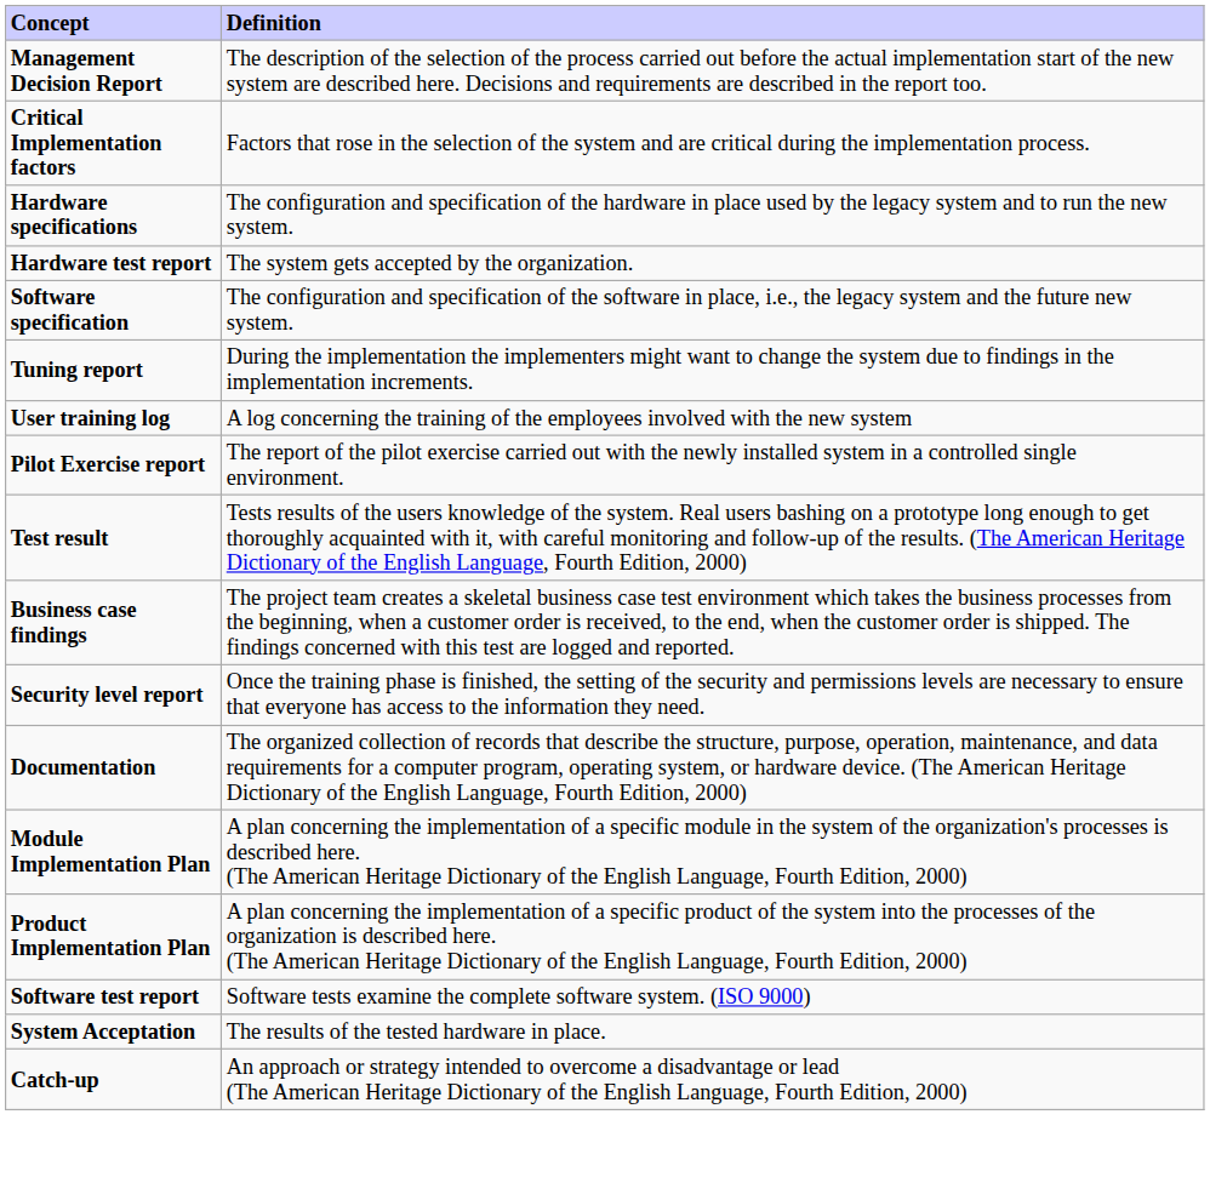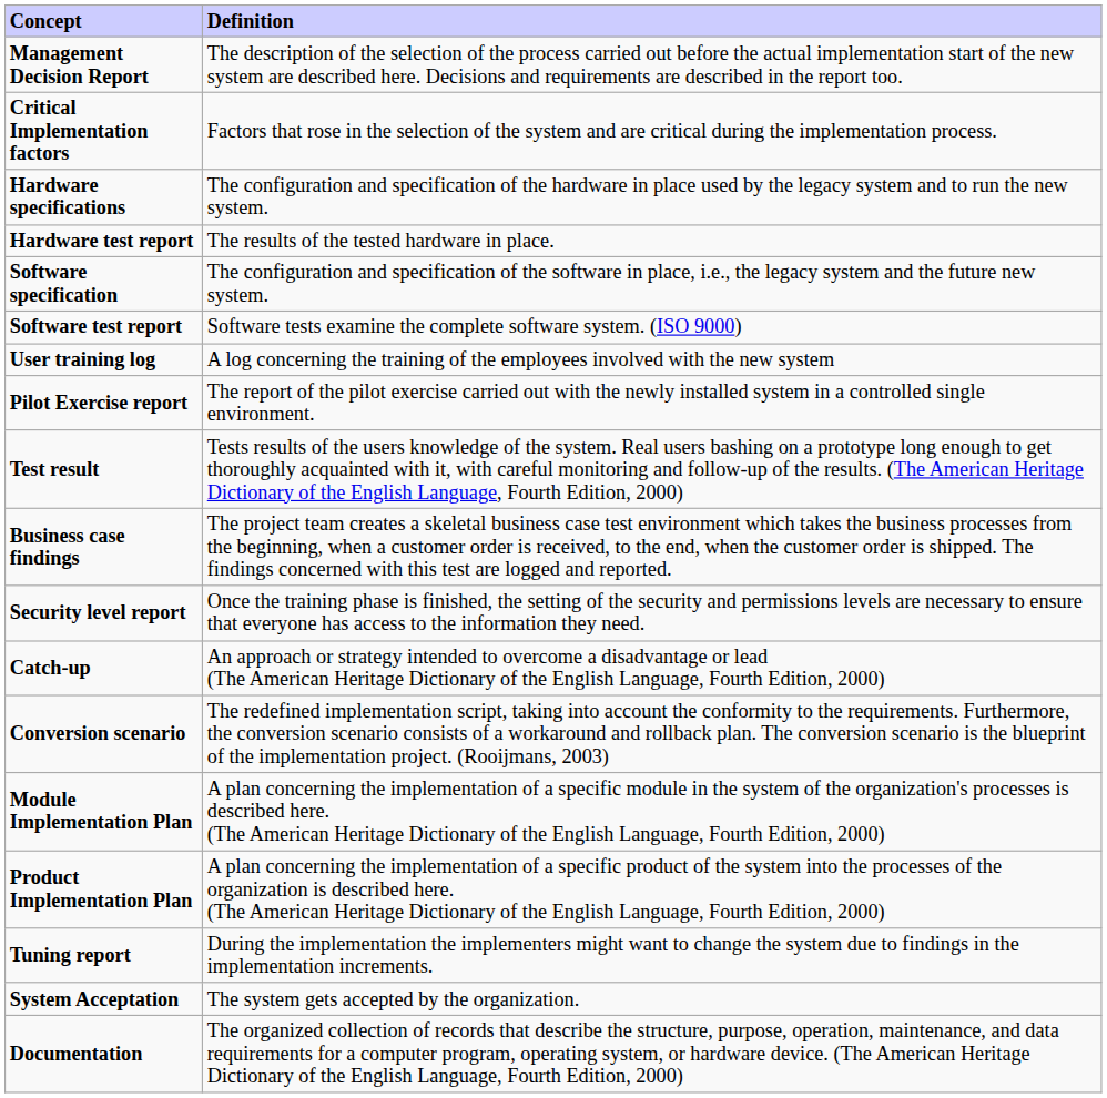Hardware test report | Definition: The system gets accepted by the organization. -> The results of the tested hardware in place.
rows swapped: Software test report <-> Tuning report
rows swapped: Documentation <-> Catch-up
+ row: Conversion scenario | The redefined implementation script, taking into account the conformity to the requirements. Furthermore, the conversion scenario consists of a workaround and rollback plan. The conversion scenario is the blueprint of the implementation project. (Rooijmans, 2003)
System Acceptation | Definition: The results of the tested hardware in place. -> The system gets accepted by the organization.
